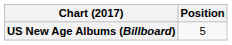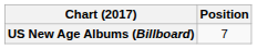US New Age Albums (Billboard) | Position: 5 -> 7
